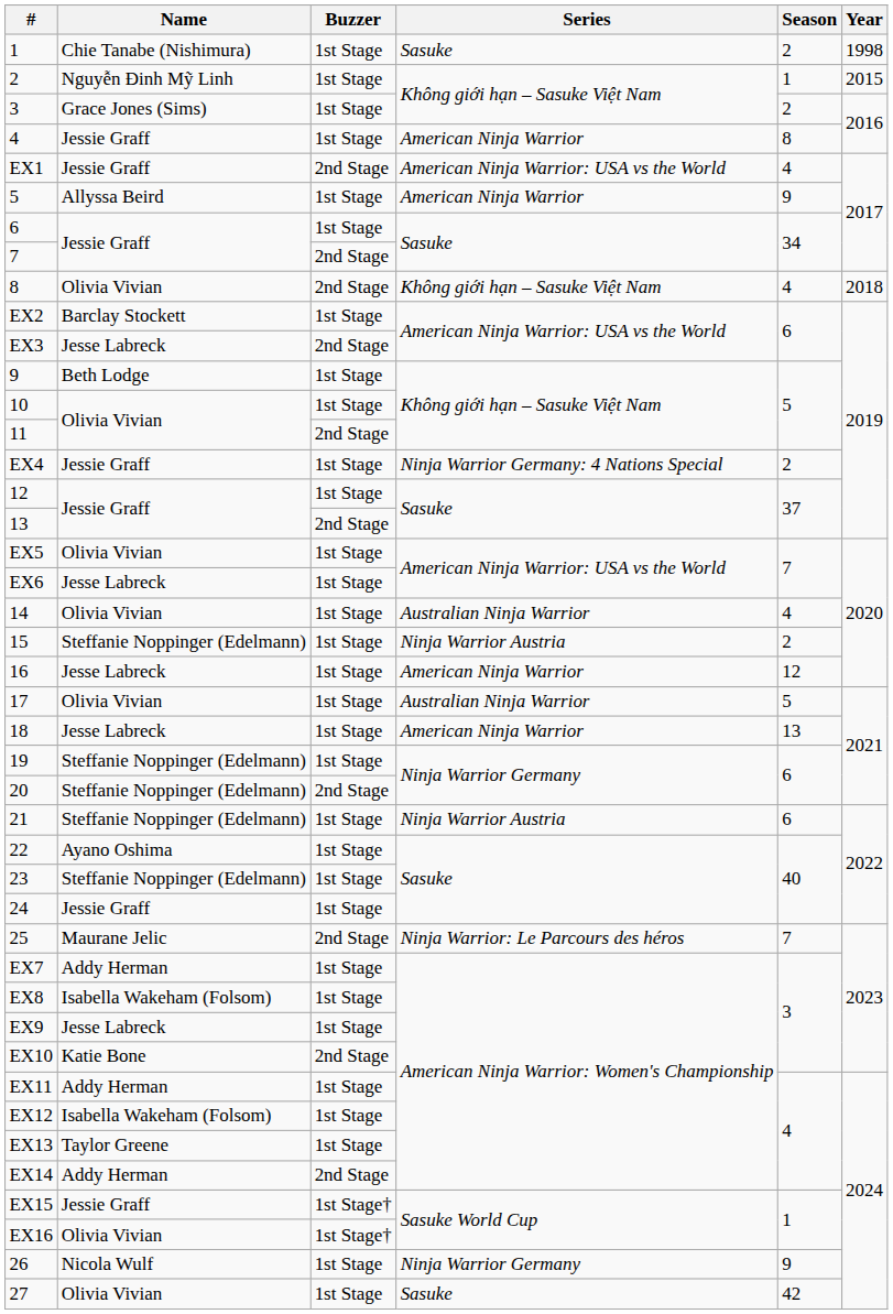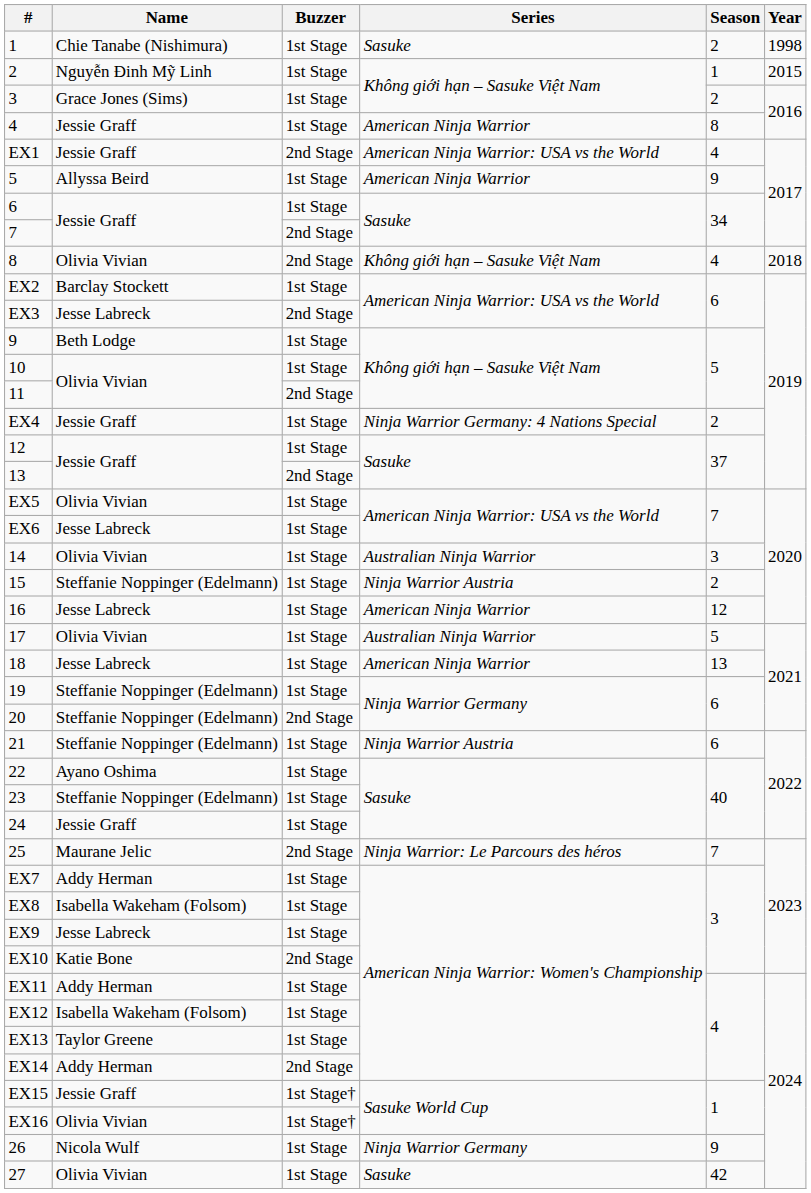14 | Season: 4 -> 3
